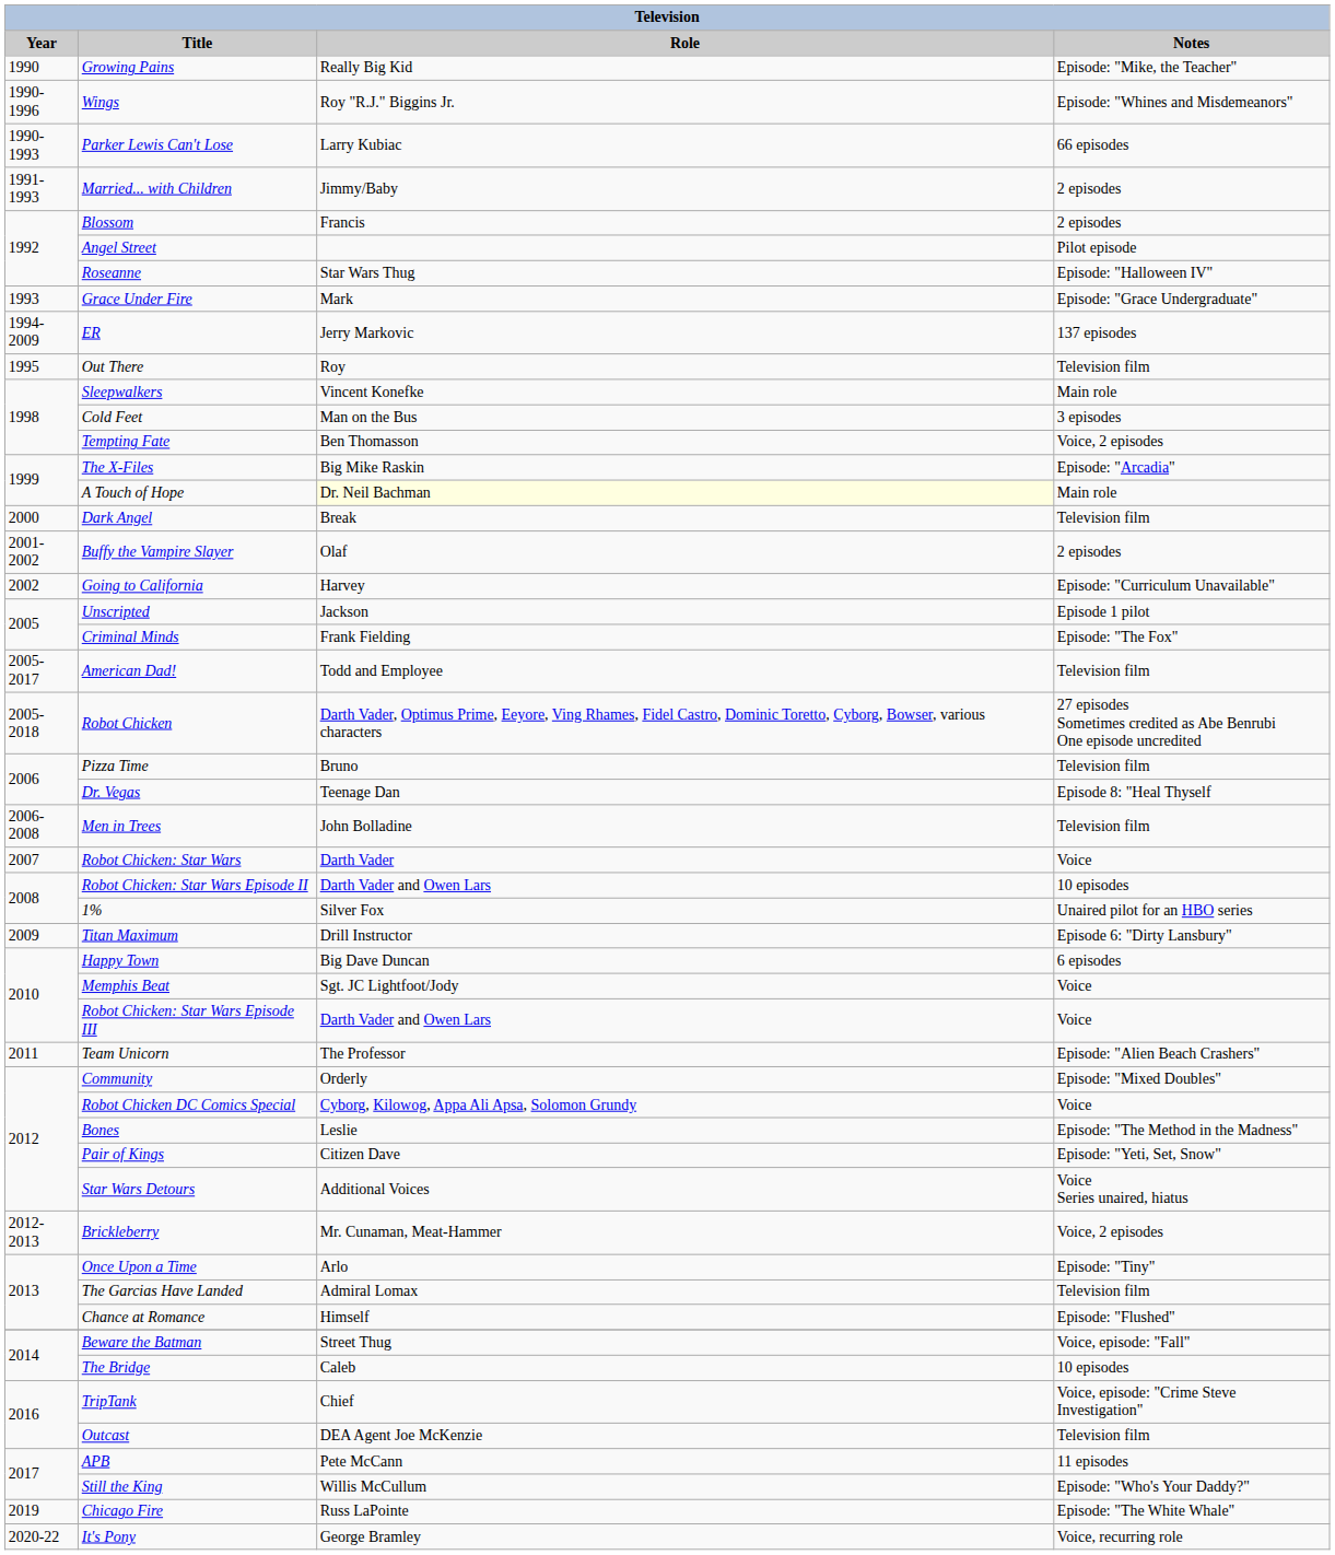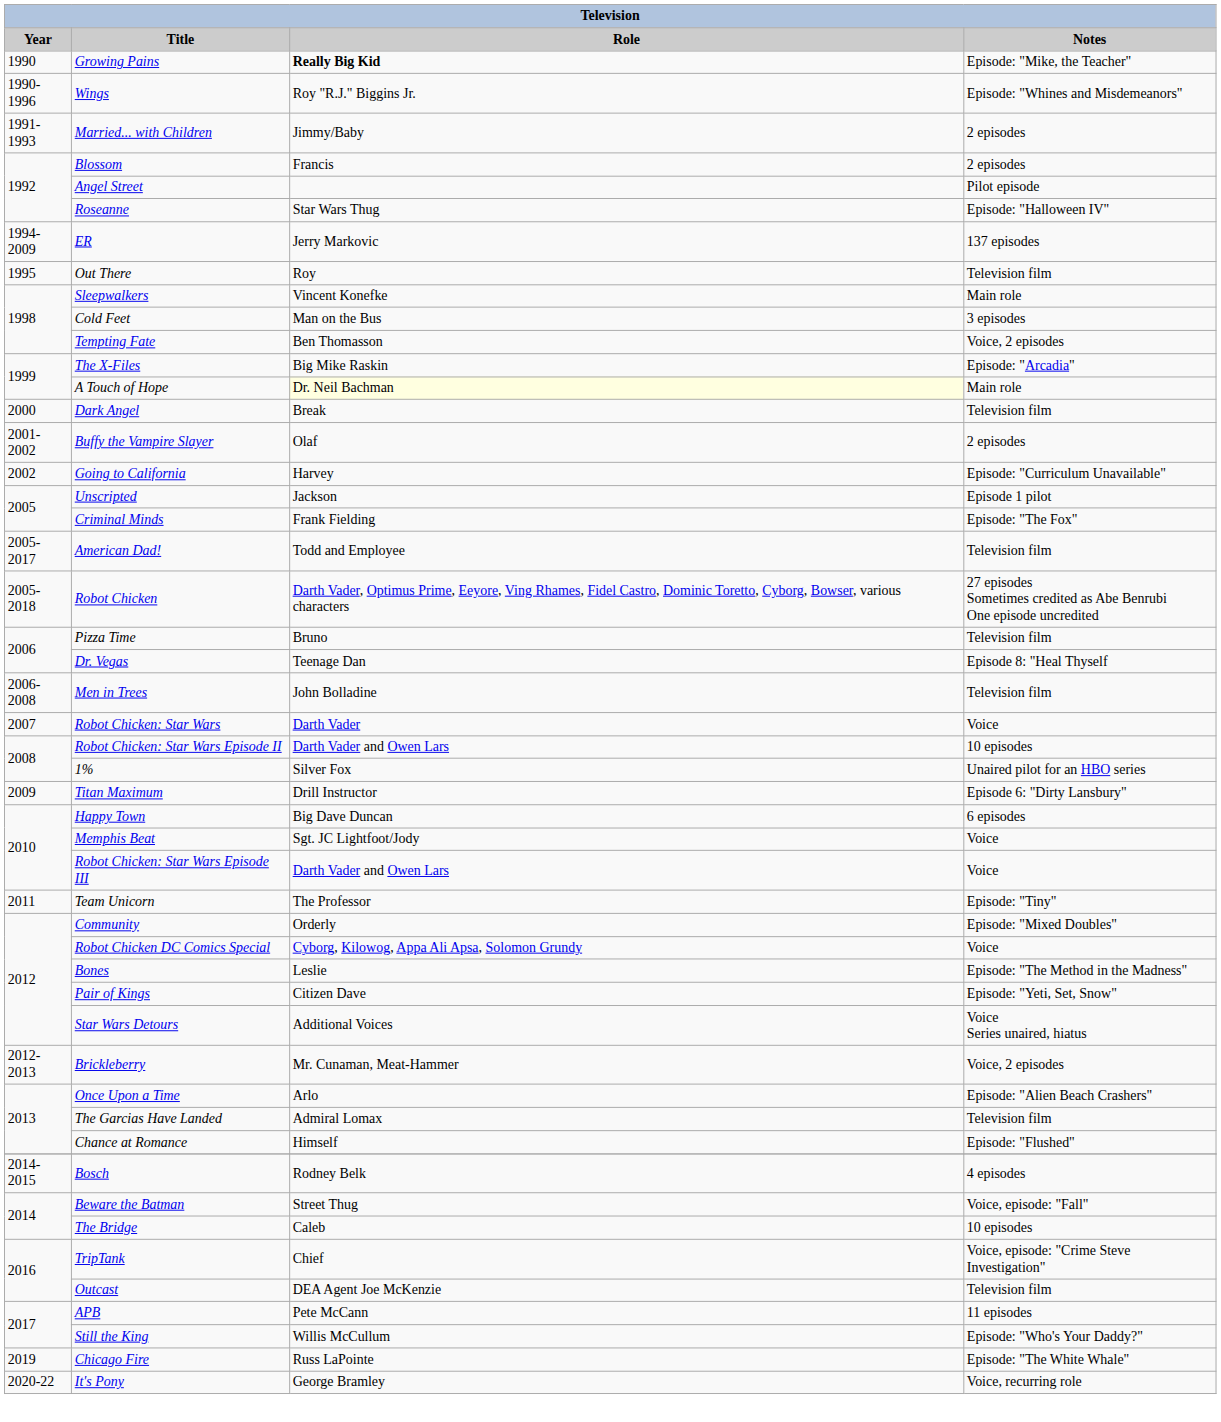Growing Pains | Role: normal -> bold
- row: 1990-1993 | Parker Lewis Can't Lose | Larry Kubiac | 66 episodes
- row: 1993 | Grace Under Fire | Mark | Episode: "Grace Undergraduate"
Team Unicorn | Notes: Episode: "Alien Beach Crashers" -> Episode: "Tiny"
Once Upon a Time | Notes: Episode: "Tiny" -> Episode: "Alien Beach Crashers"
+ row: 2014-2015 | Bosch | Rodney Belk | 4 episodes
